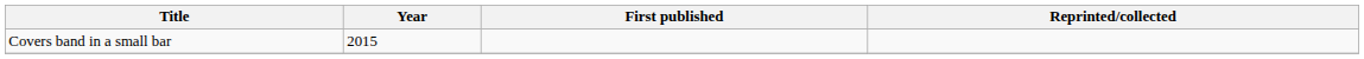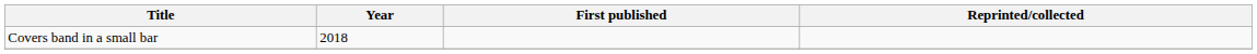Covers band in a small bar | Year: 2015 -> 2018
